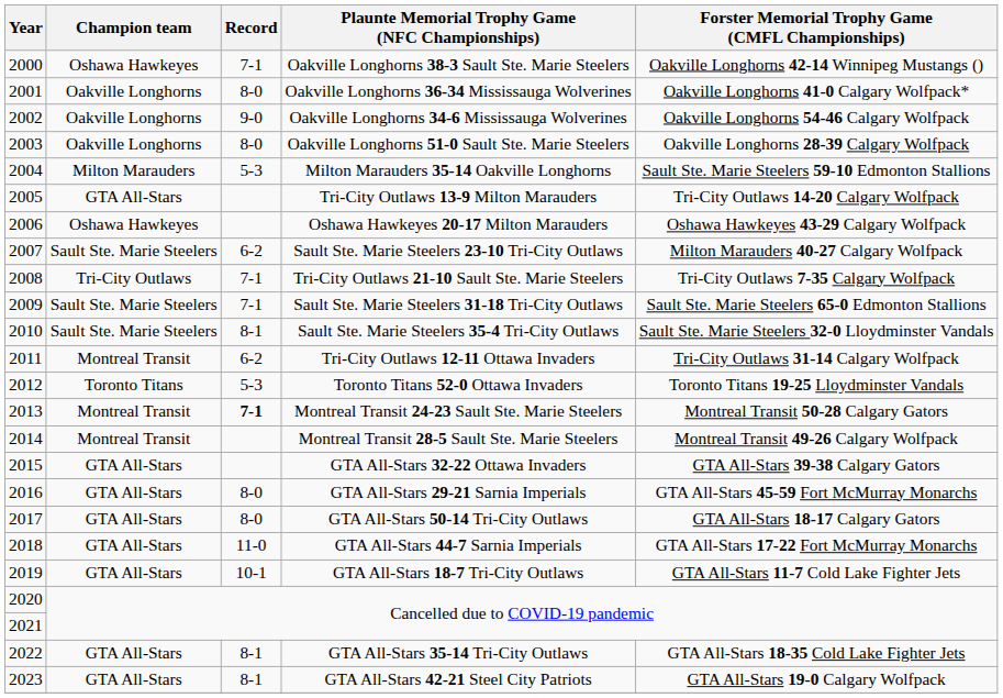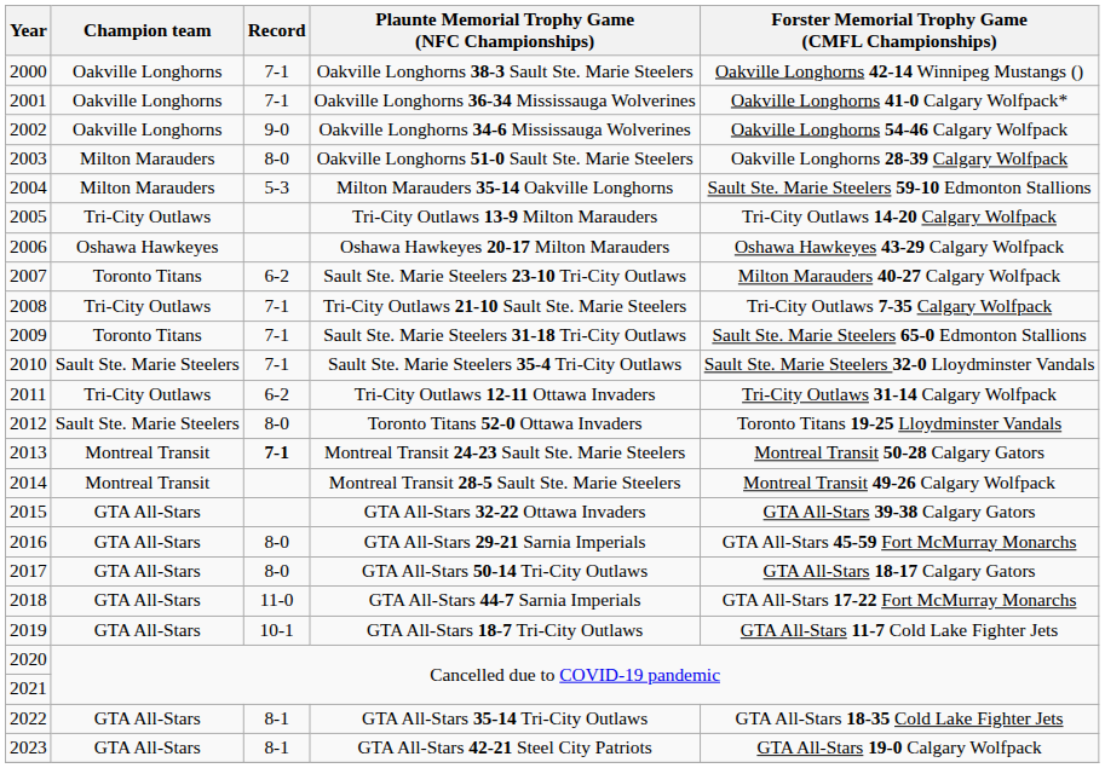Oakville Longhorns 38-3 Sault Ste. Marie Steelers | Champion team: Oshawa Hawkeyes -> Oakville Longhorns
Oakville Longhorns 36-34 Mississauga Wolverines | Record: 8-0 -> 7-1
Oakville Longhorns 51-0 Sault Ste. Marie Steelers | Champion team: Oakville Longhorns -> Milton Marauders
Tri-City Outlaws 13-9 Milton Marauders | Champion team: GTA All-Stars -> Tri-City Outlaws
Sault Ste. Marie Steelers 23-10 Tri-City Outlaws | Champion team: Sault Ste. Marie Steelers -> Toronto Titans
Sault Ste. Marie Steelers 31-18 Tri-City Outlaws | Champion team: Sault Ste. Marie Steelers -> Toronto Titans
Sault Ste. Marie Steelers 35-4 Tri-City Outlaws | Record: 8-1 -> 7-1
Tri-City Outlaws 12-11 Ottawa Invaders | Champion team: Montreal Transit -> Tri-City Outlaws
Toronto Titans 52-0 Ottawa Invaders | Champion team: Toronto Titans -> Sault Ste. Marie Steelers
Toronto Titans 52-0 Ottawa Invaders | Record: 5-3 -> 8-0
